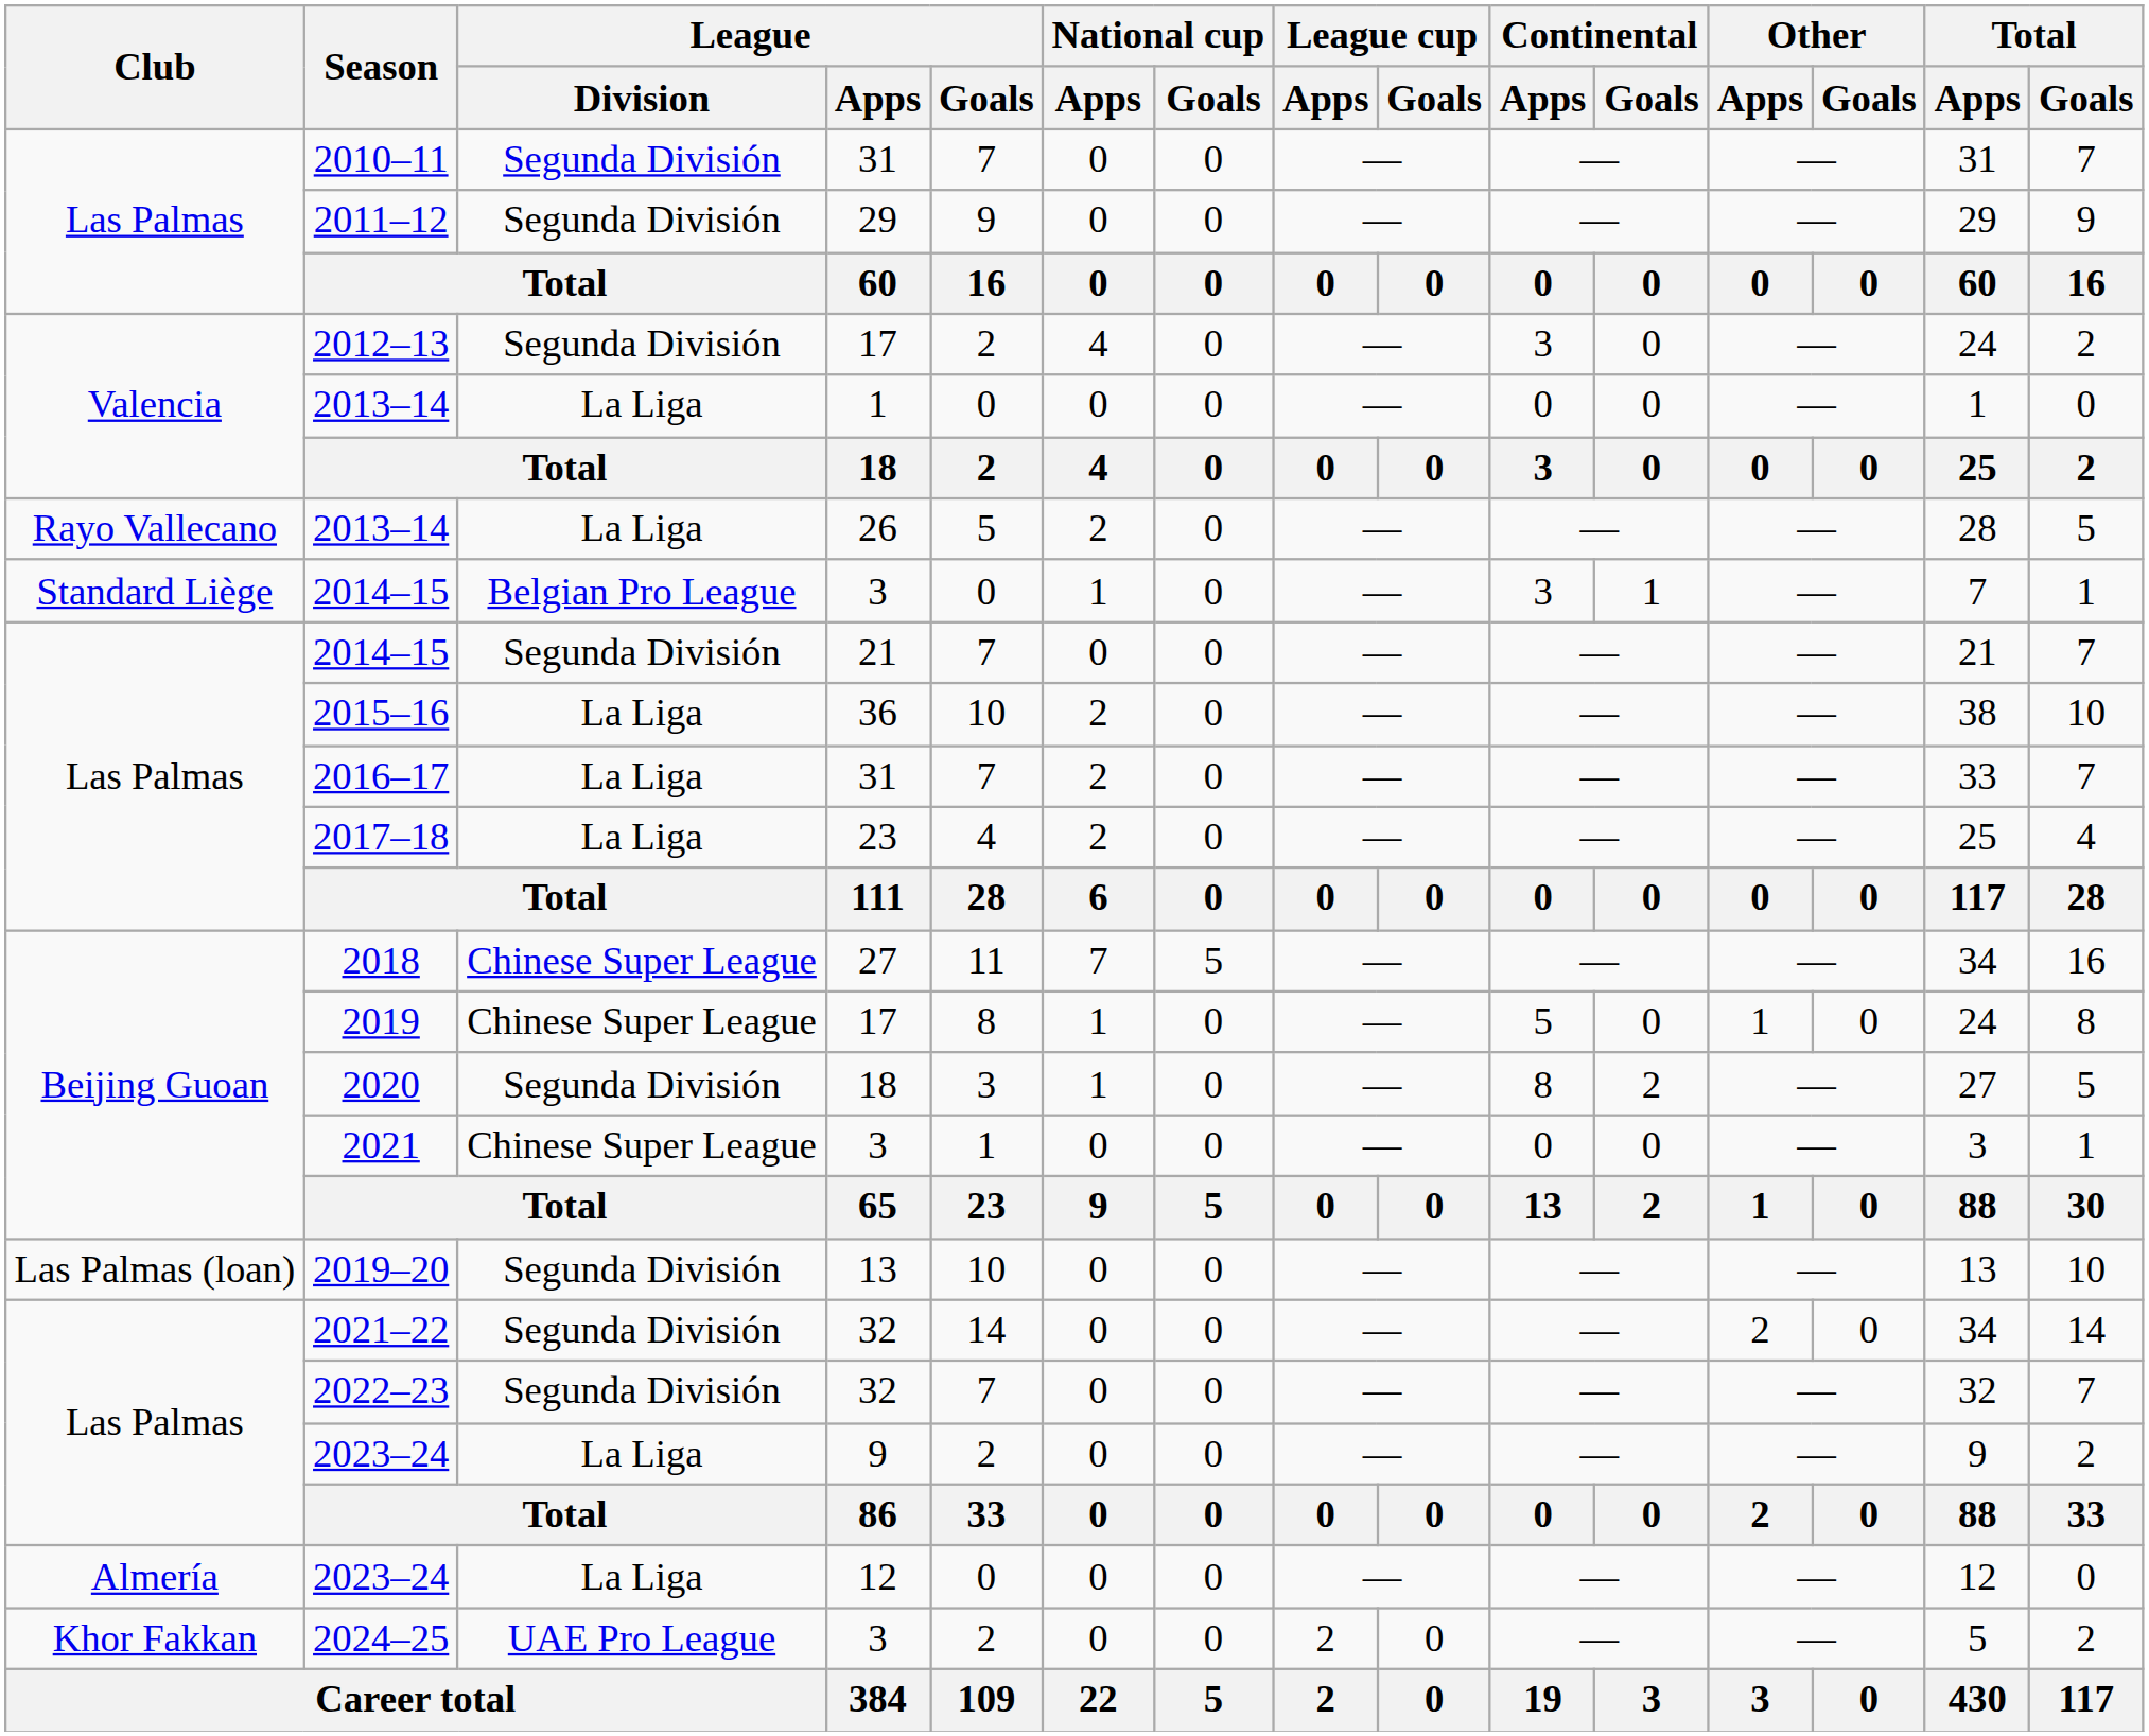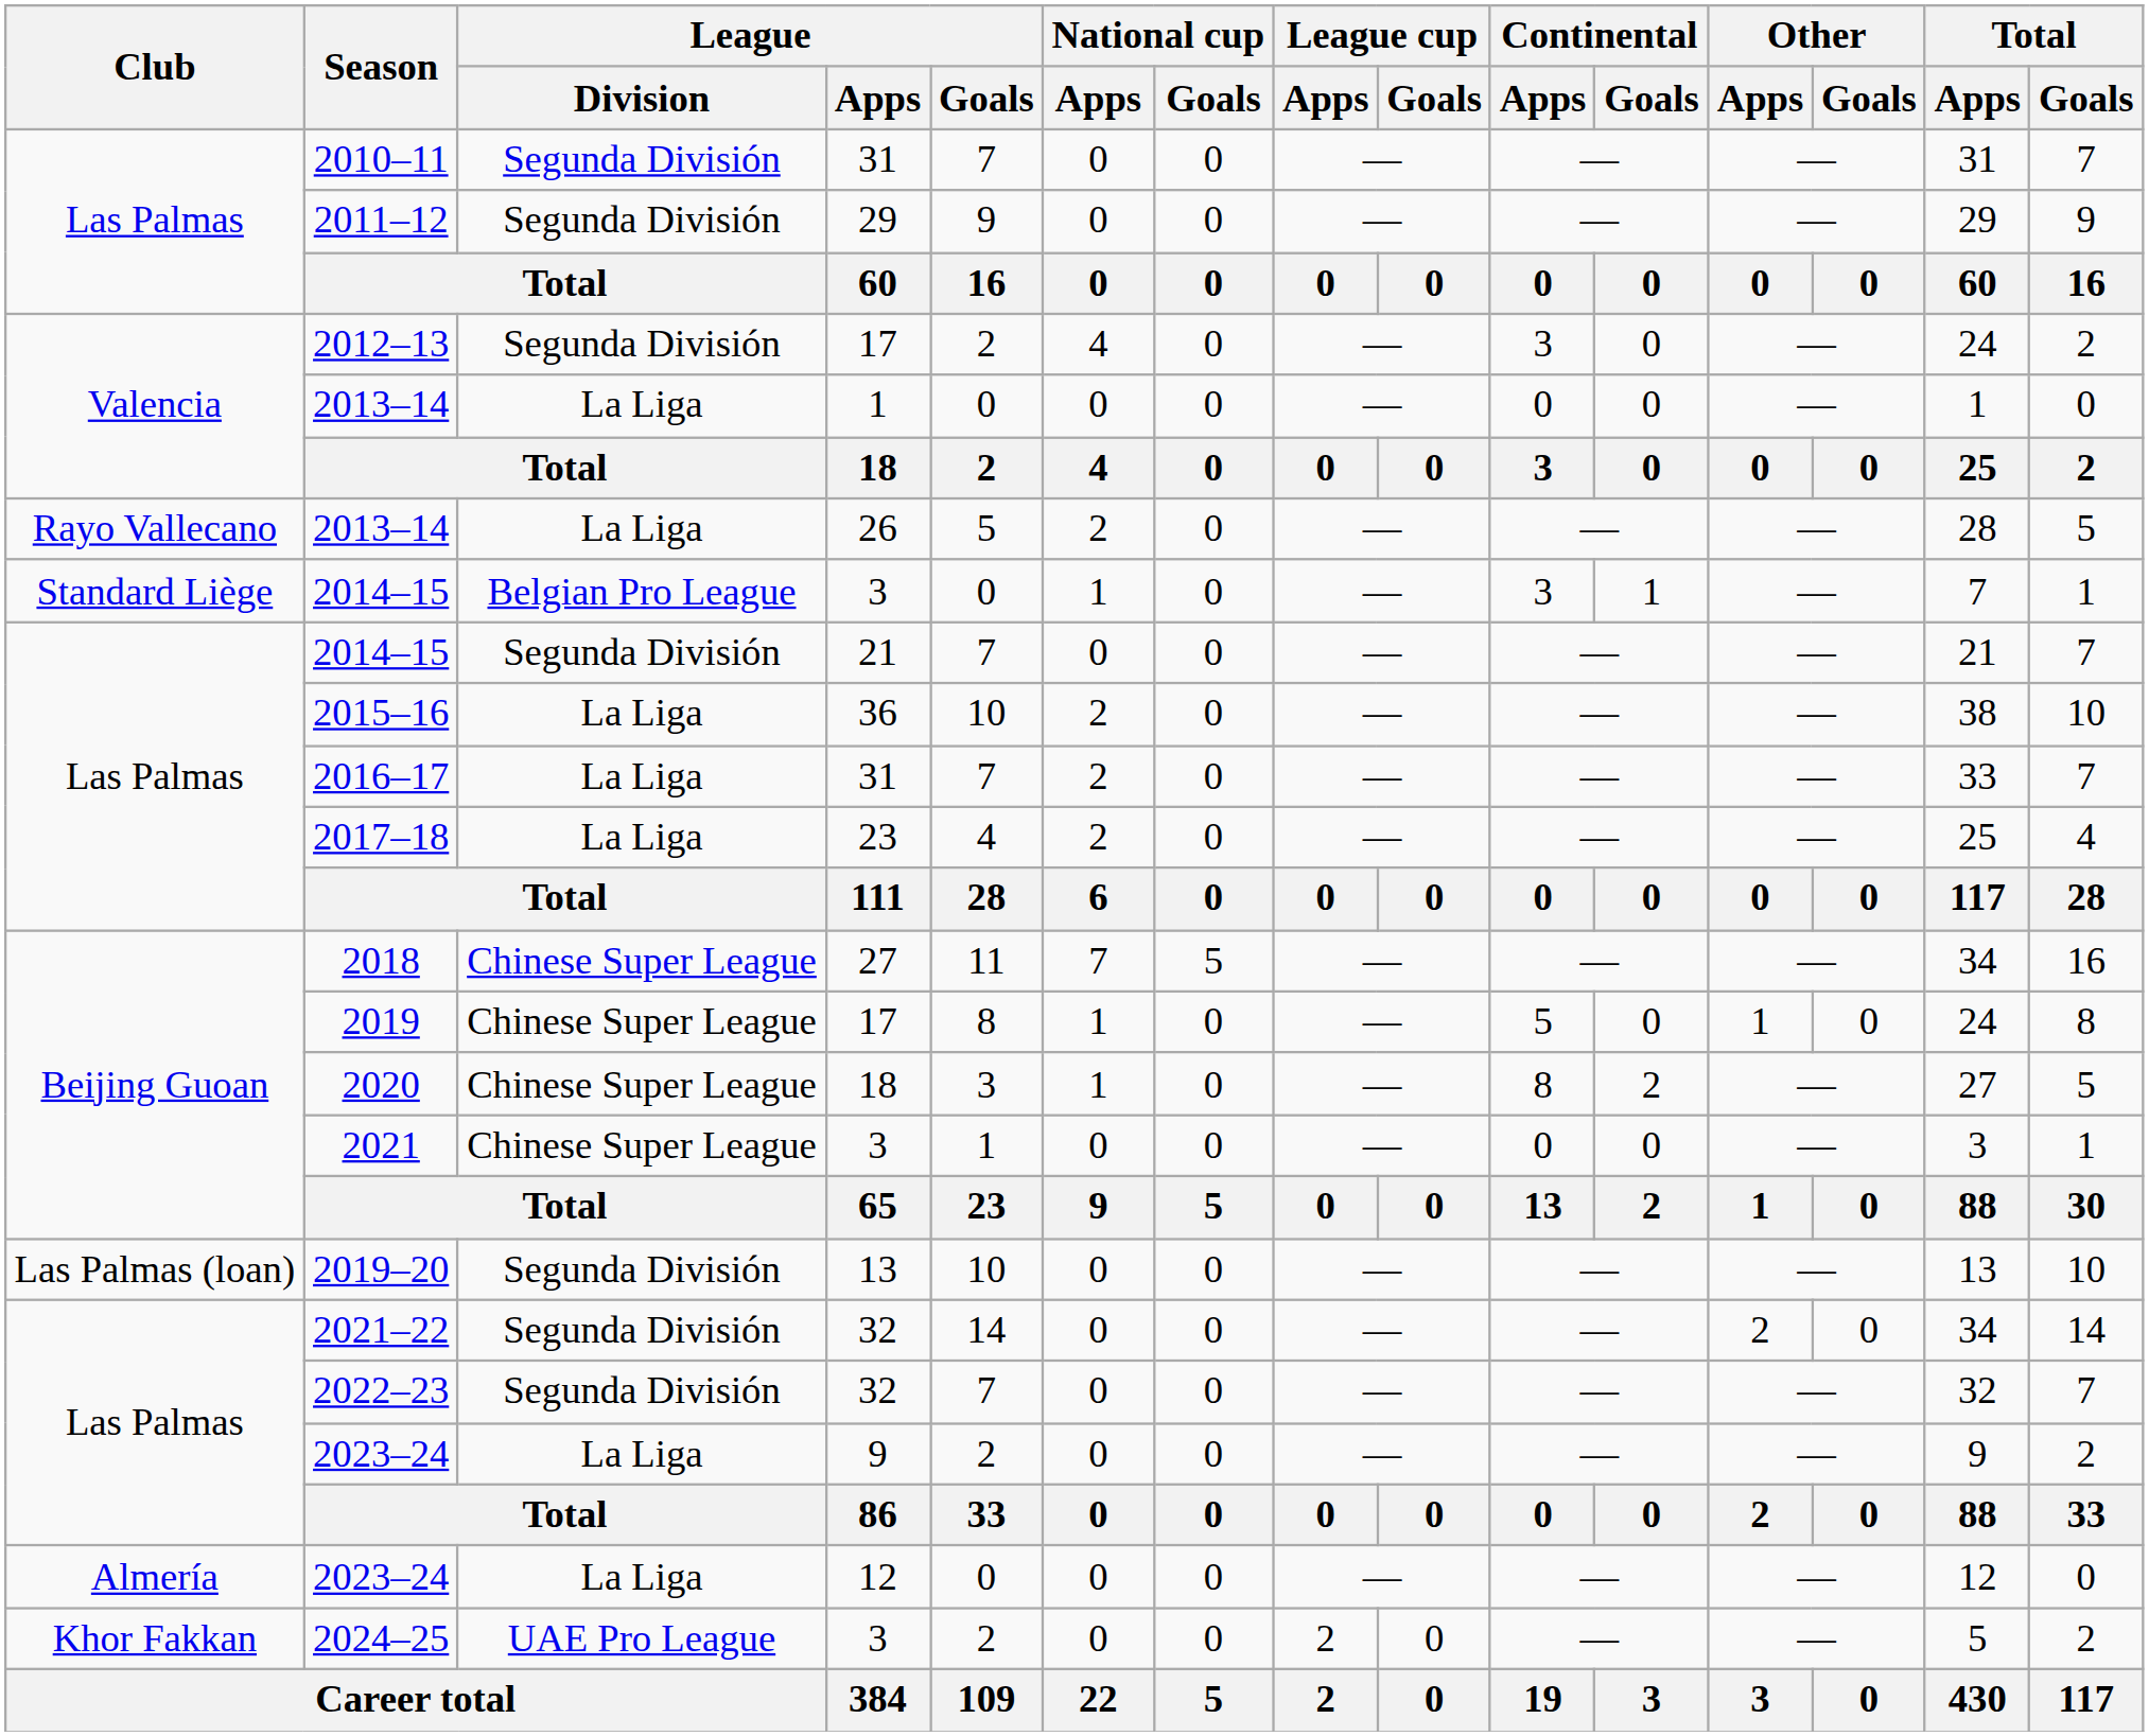2020 | League / Division: Segunda División -> Chinese Super League
